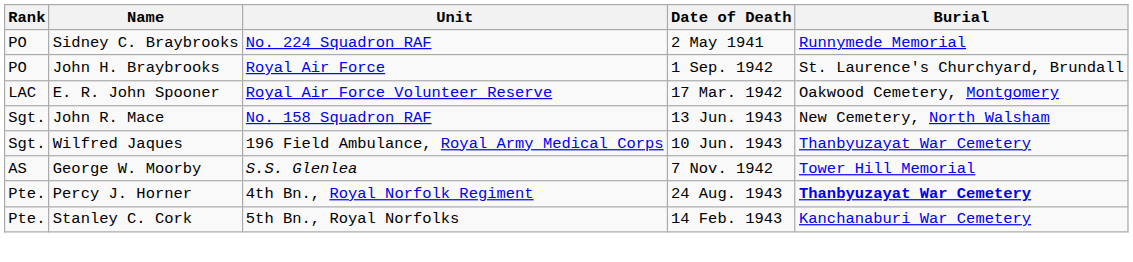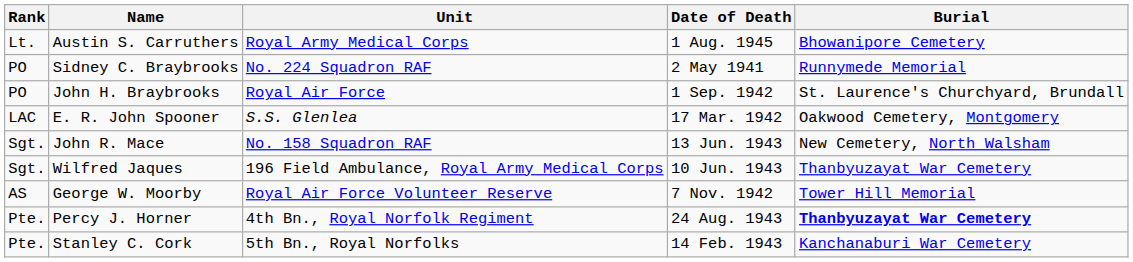+ row: Lt. | Austin S. Carruthers | Royal Army Medical Corps | 1 Aug. 1945 | Bhowanipore Cemetery
E. R. John Spooner | Unit: Royal Air Force Volunteer Reserve -> S.S. Glenlea
George W. Moorby | Unit: S.S. Glenlea -> Royal Air Force Volunteer Reserve
